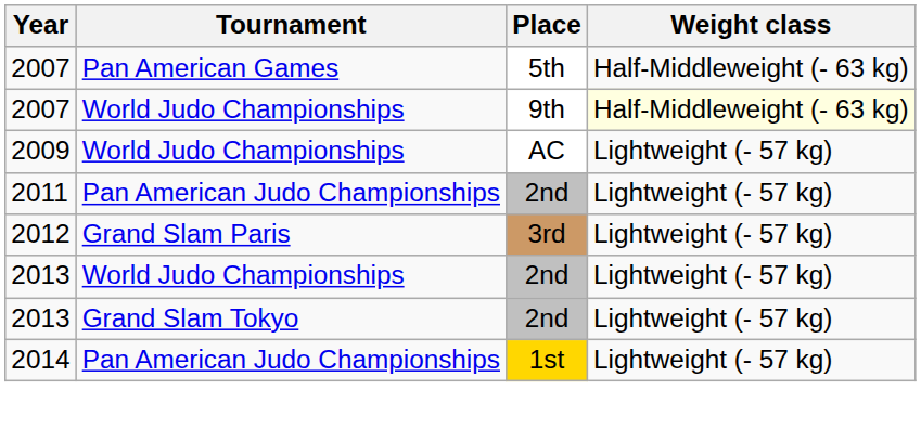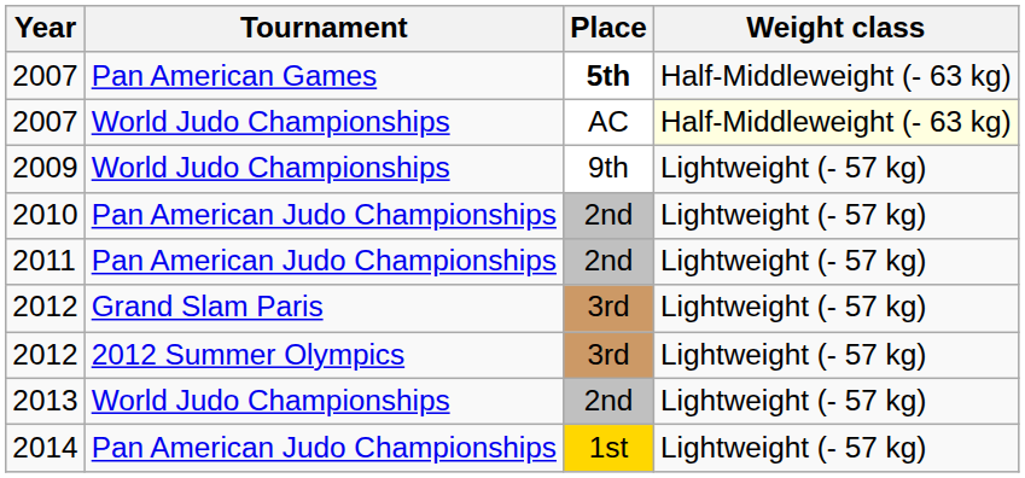2007 / Pan American Games | Place: normal -> bold
2007 / World Judo Championships | Place: 9th -> AC
2009 | Place: AC -> 9th
+ row: 2010 | Pan American Judo Championships | 2nd | Lightweight (- 57 kg)
+ row: 2012 | 2012 Summer Olympics | 3rd | Lightweight (- 57 kg)
- row: 2013 | Grand Slam Tokyo | 2nd | Lightweight (- 57 kg)
